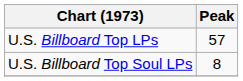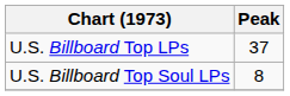U.S. Billboard Top LPs | Peak: 57 -> 37
